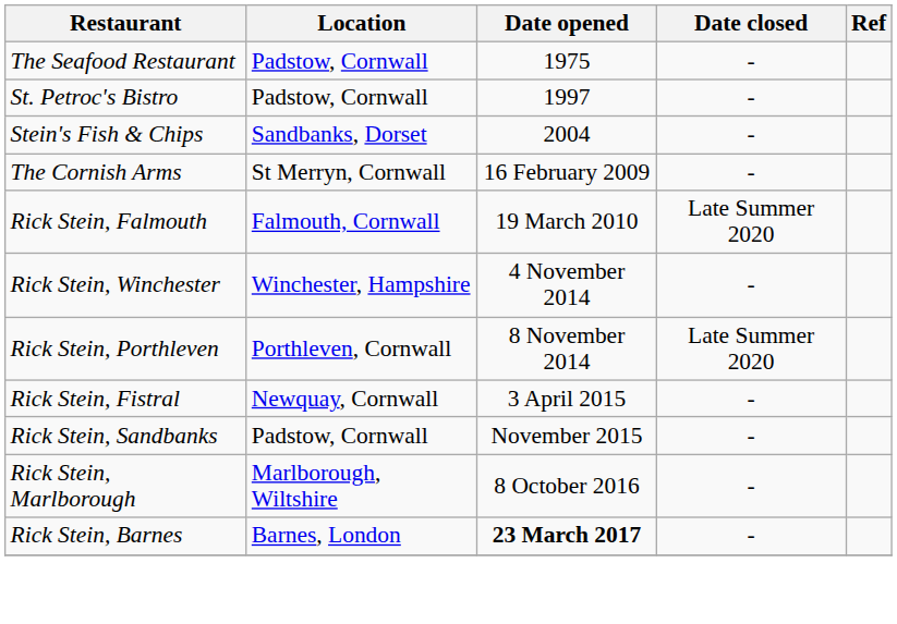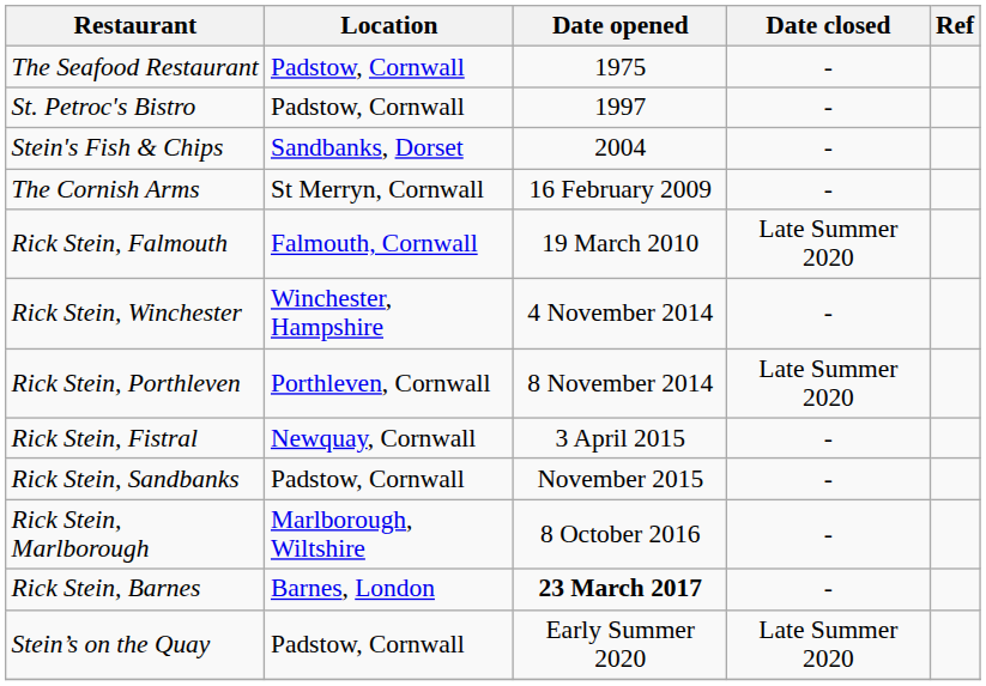+ row: Stein’s on the Quay | Padstow, Cornwall | Early Summer 2020 | Late Summer 2020
